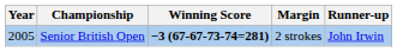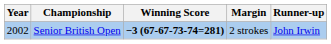Senior British Open | Year: 2005 -> 2002
